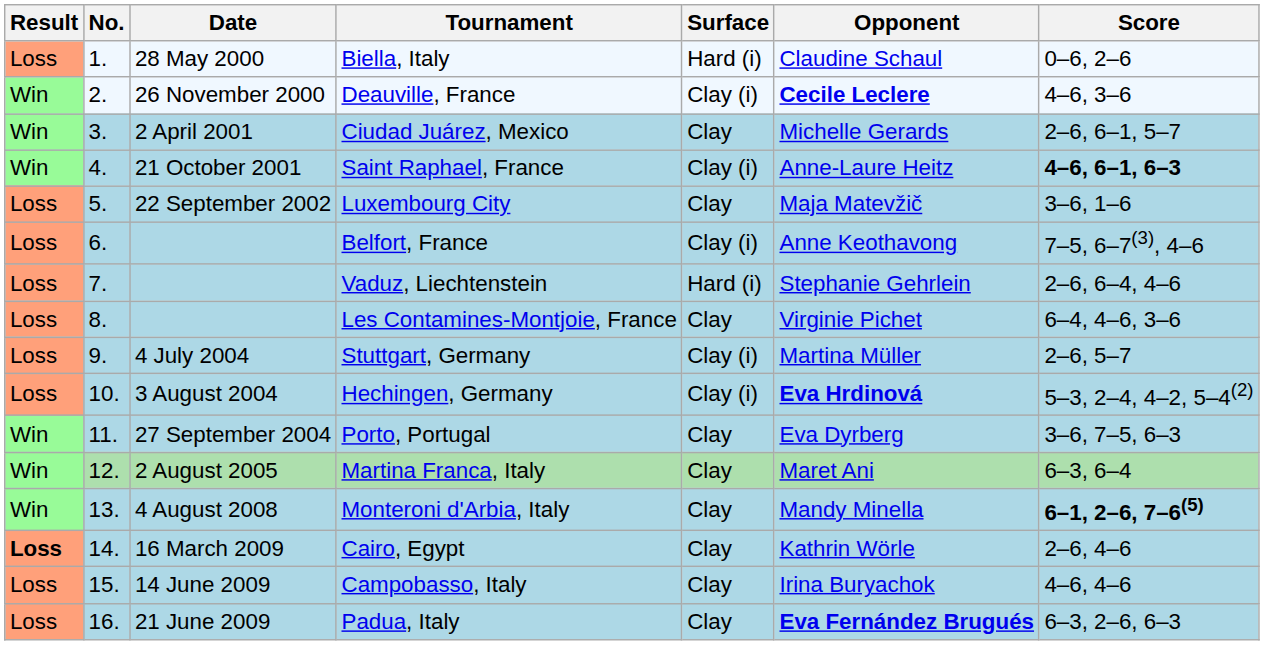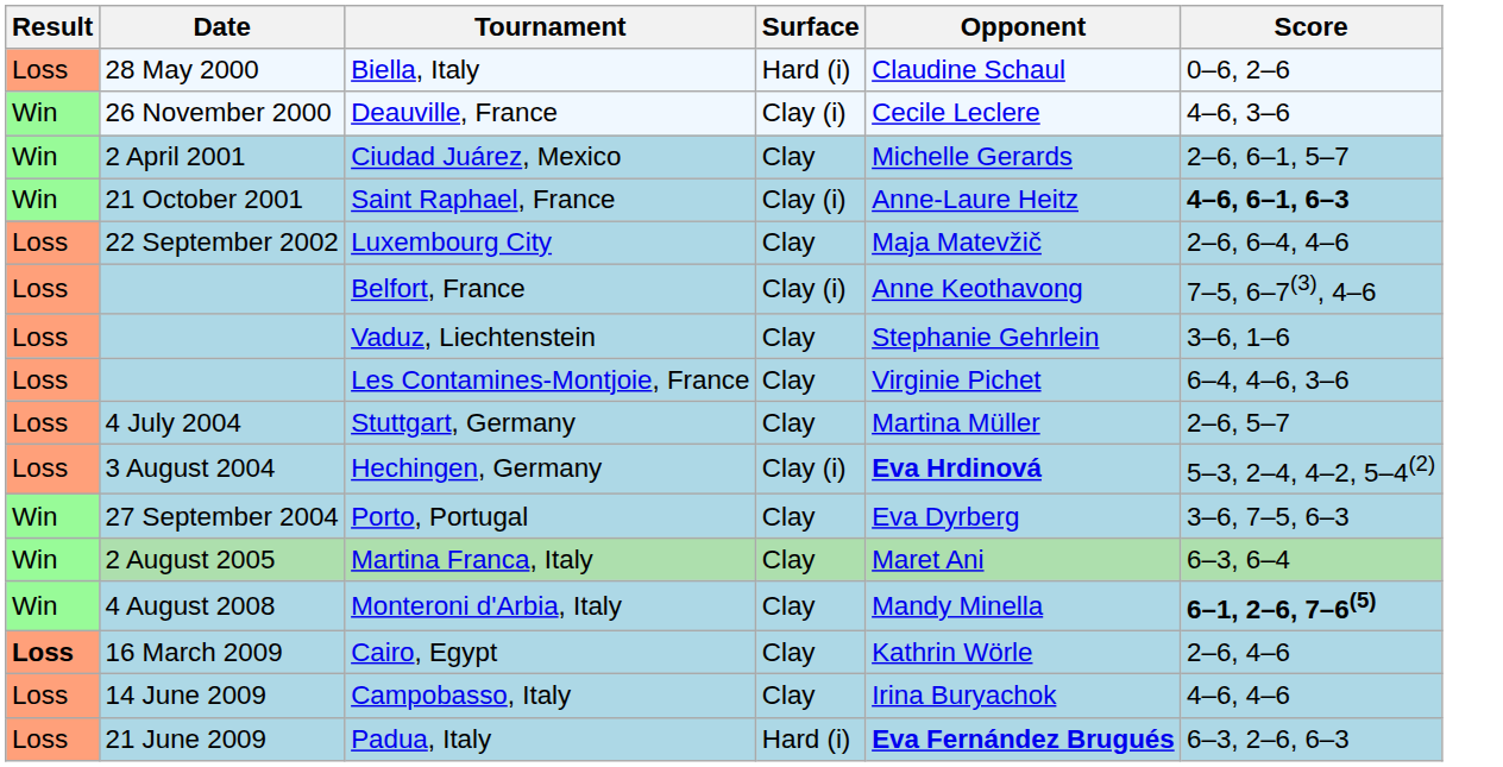- column: No. | 1. | 2. | 3. | 4. | 5. | 6. | 7. | 8. | 9. | 10. | 11. | 12. | 13. | 14. | 15. | 16.
Deauville, France | Opponent: bold -> normal
Luxembourg City | Score: 3–6, 1–6 -> 2–6, 6–4, 4–6
Vaduz, Liechtenstein | Surface: Hard (i) -> Clay
Vaduz, Liechtenstein | Score: 2–6, 6–4, 4–6 -> 3–6, 1–6
Stuttgart, Germany | Surface: Clay (i) -> Clay
Padua, Italy | Surface: Clay -> Hard (i)
